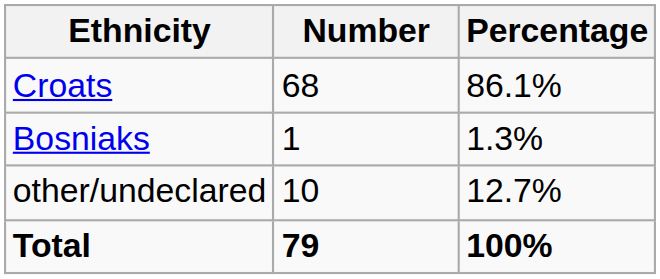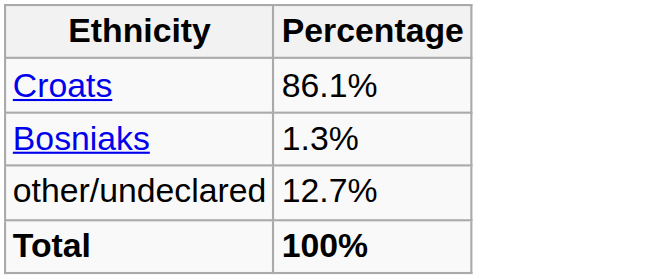- column: Number | 68 | 1 | 10 | 79
